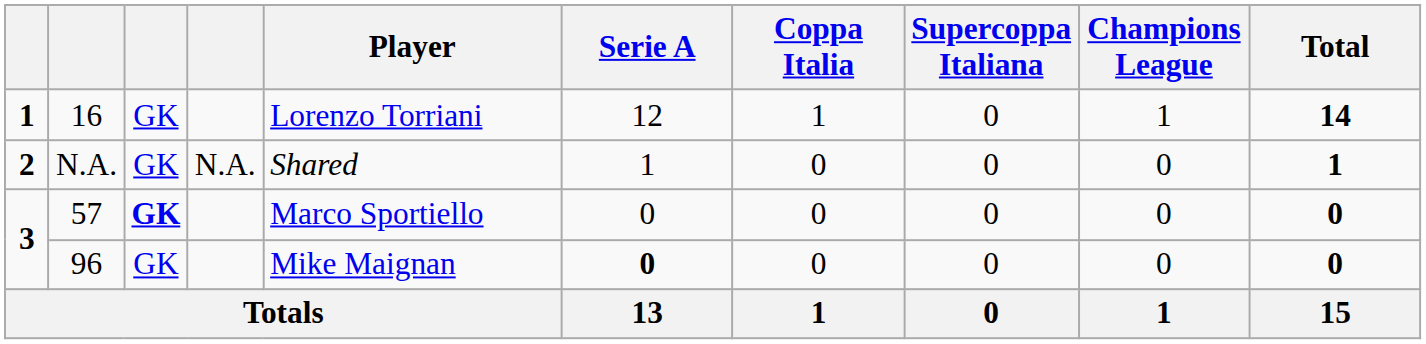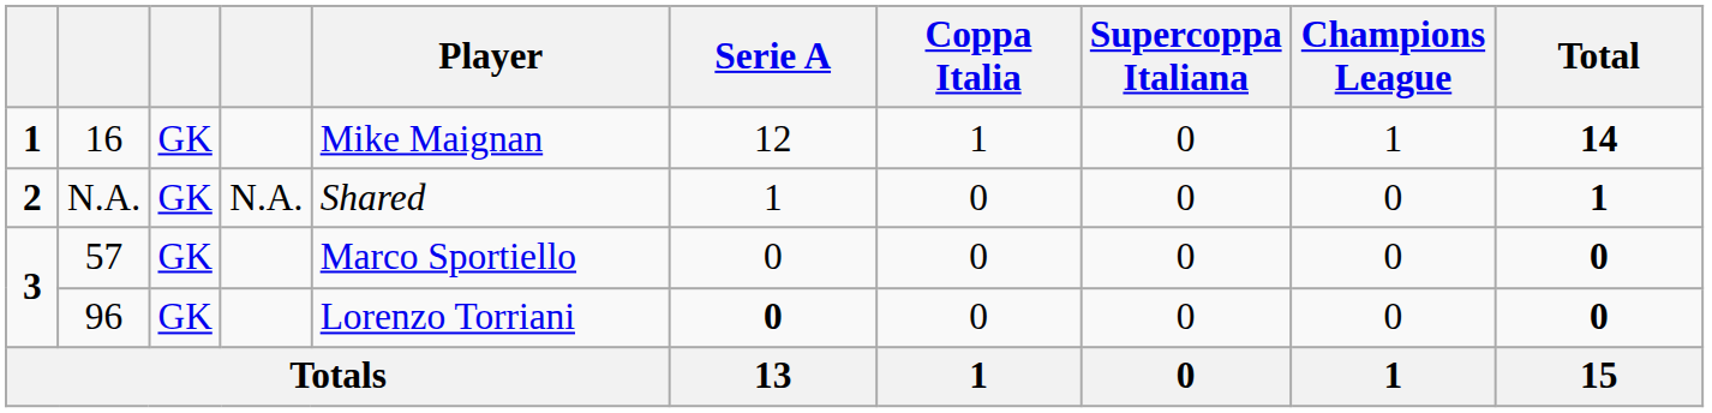16 | Player: Lorenzo Torriani -> Mike Maignan
57 | column 3: bold -> normal
96 | Player: Mike Maignan -> Lorenzo Torriani
